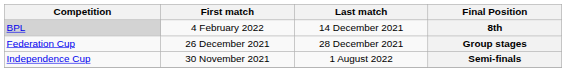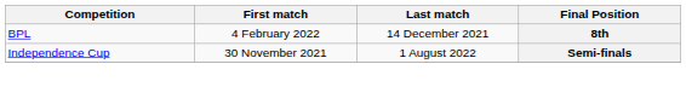8th | Competition: lightgrey background -> no background
- row: Federation Cup | 26 December 2021 | 28 December 2021 | Group stages
